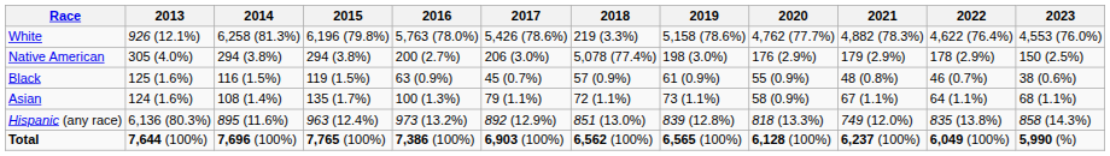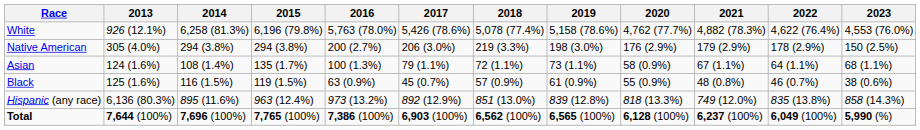White | 2018: 219 (3.3%) -> 5,078 (77.4%)
Native American | 2018: 5,078 (77.4%) -> 219 (3.3%)
rows swapped: Asian <-> Black
